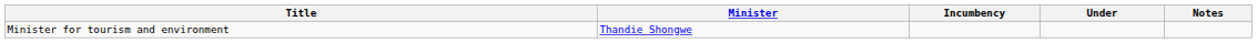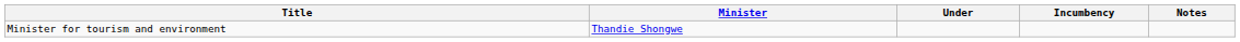columns swapped: Incumbency <-> Under
